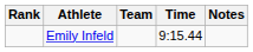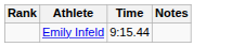- column: Team
